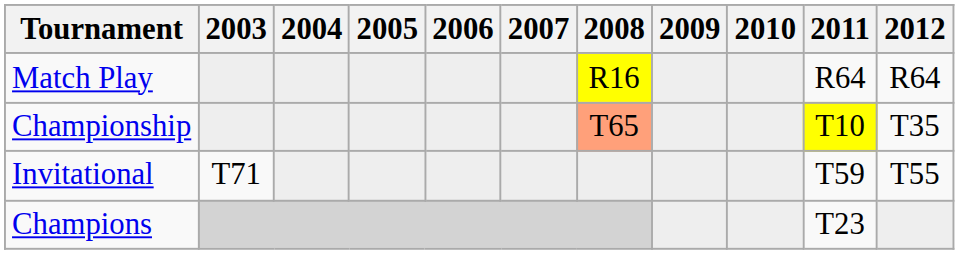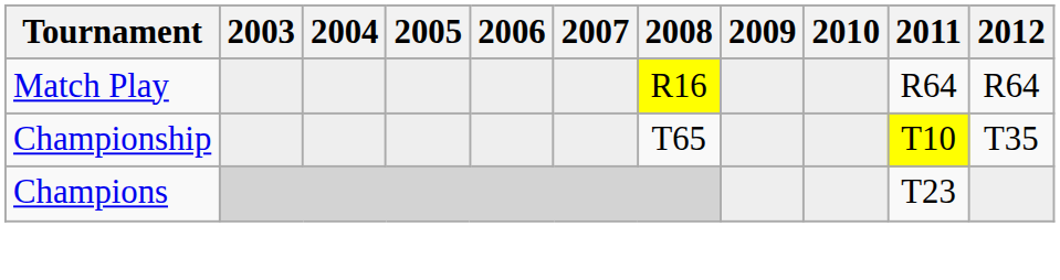Championship | 2008: lightsalmon background -> no background
- row: Invitational | T71 | T59 | T55
